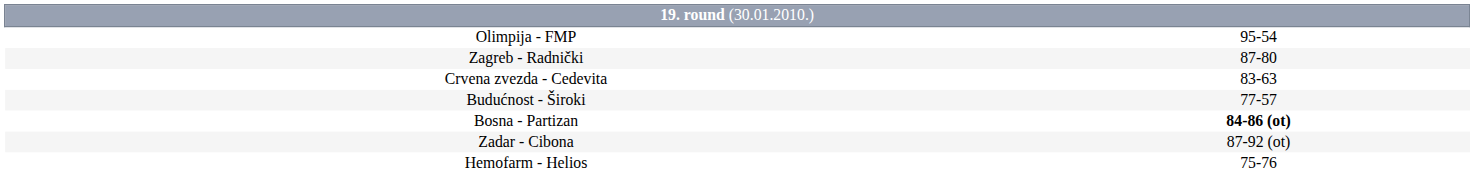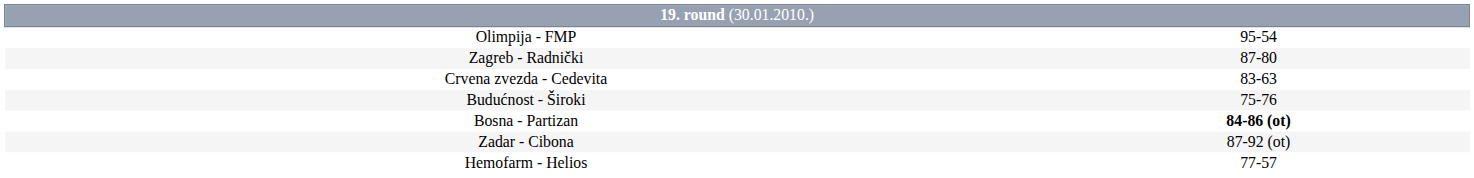Budućnost - Široki | column 2: 77-57 -> 75-76
Hemofarm - Helios | column 2: 75-76 -> 77-57
